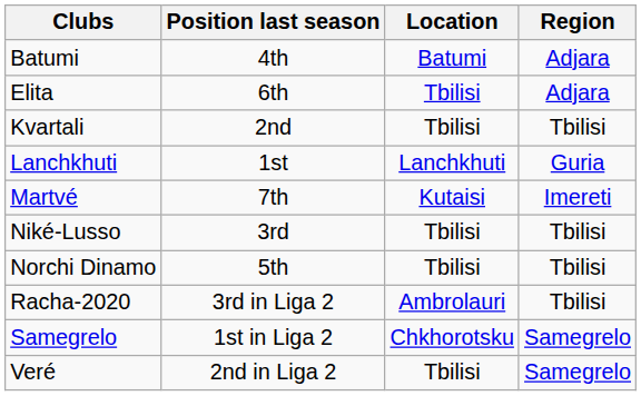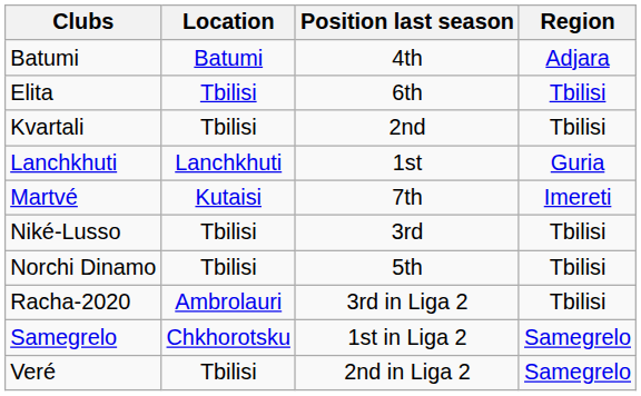columns swapped: Position last season <-> Location
Elita | Region: Adjara -> Tbilisi
